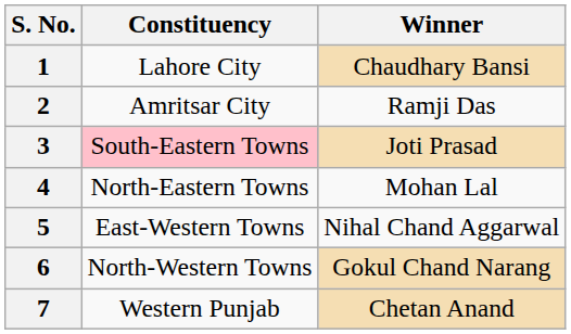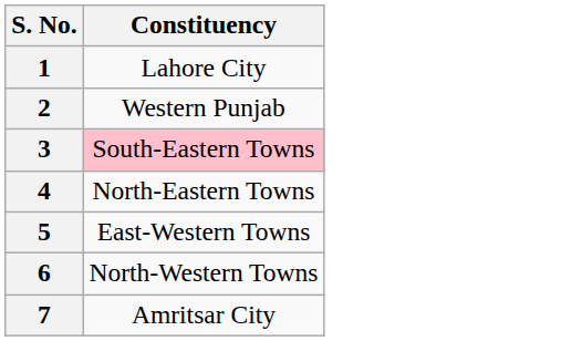- column: Winner | Chaudhary Bansi | Ramji Das | Joti Prasad | Mohan Lal | Nihal Chand Aggarwal | Gokul Chand Narang | Chetan Anand
2 | Constituency: Amritsar City -> Western Punjab
7 | Constituency: Western Punjab -> Amritsar City
